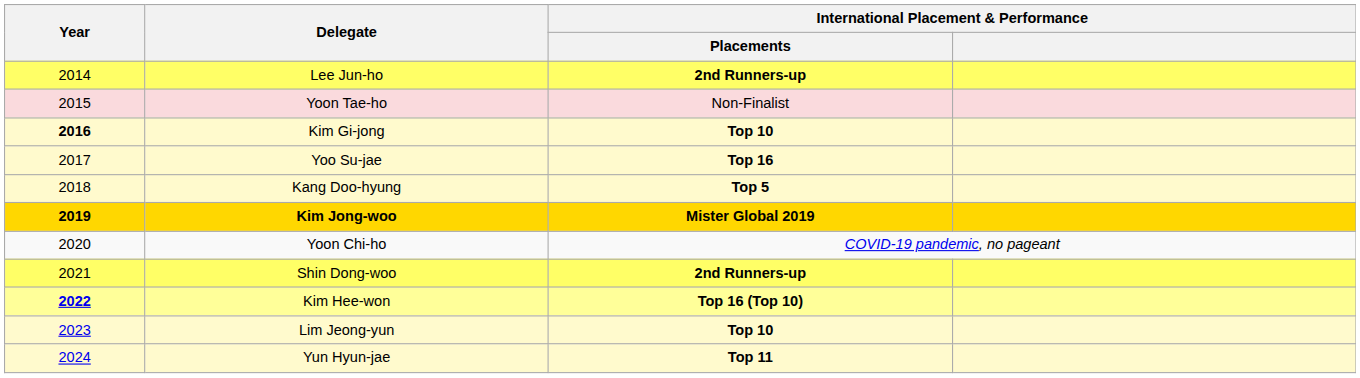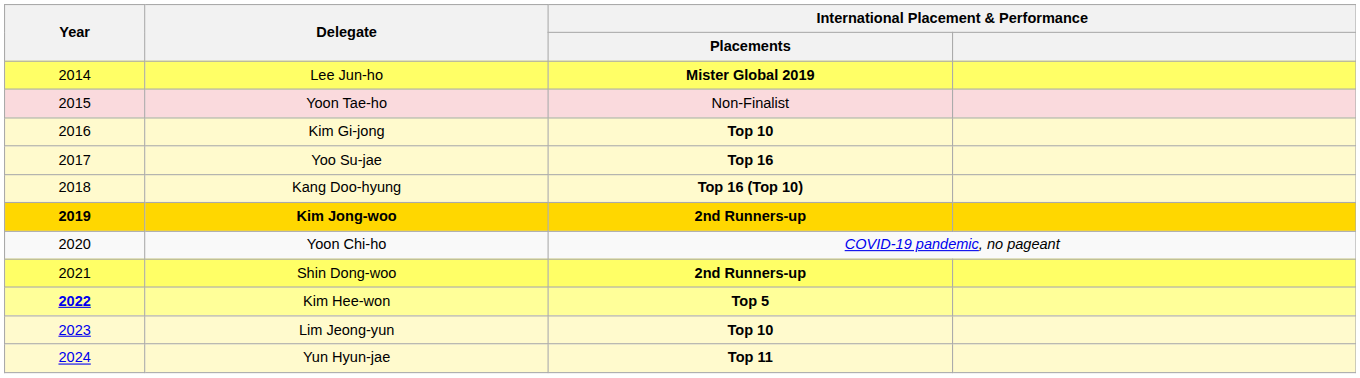Lee Jun-ho | International Placement & Performance / Placements: 2nd Runners-up -> Mister Global 2019
Kim Gi-jong | Year: bold -> normal
Kang Doo-hyung | International Placement & Performance / Placements: Top 5 -> Top 16 (Top 10)
Kim Jong-woo | International Placement & Performance / Placements: Mister Global 2019 -> 2nd Runners-up
Kim Hee-won | International Placement & Performance / Placements: Top 16 (Top 10) -> Top 5
